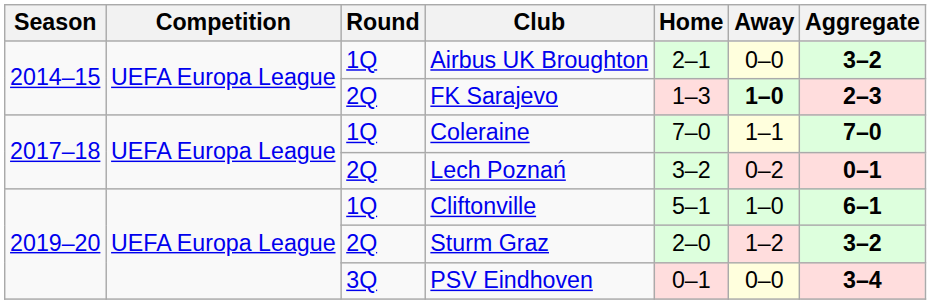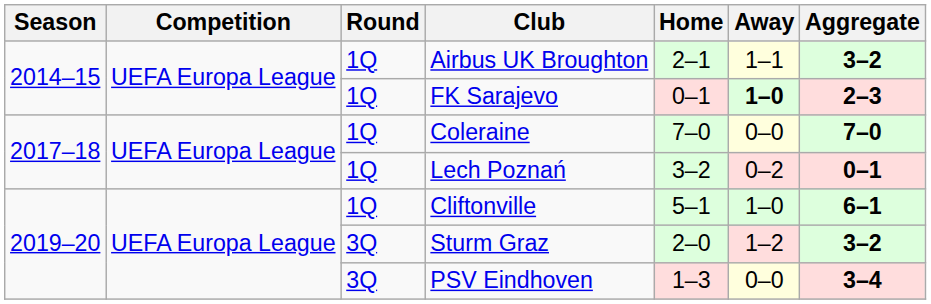Airbus UK Broughton | Away: 0–0 -> 1–1
FK Sarajevo | Round: 2Q -> 1Q
FK Sarajevo | Home: 1–3 -> 0–1
Coleraine | Away: 1–1 -> 0–0
Lech Poznań | Round: 2Q -> 1Q
Sturm Graz | Round: 2Q -> 3Q
PSV Eindhoven | Home: 0–1 -> 1–3
